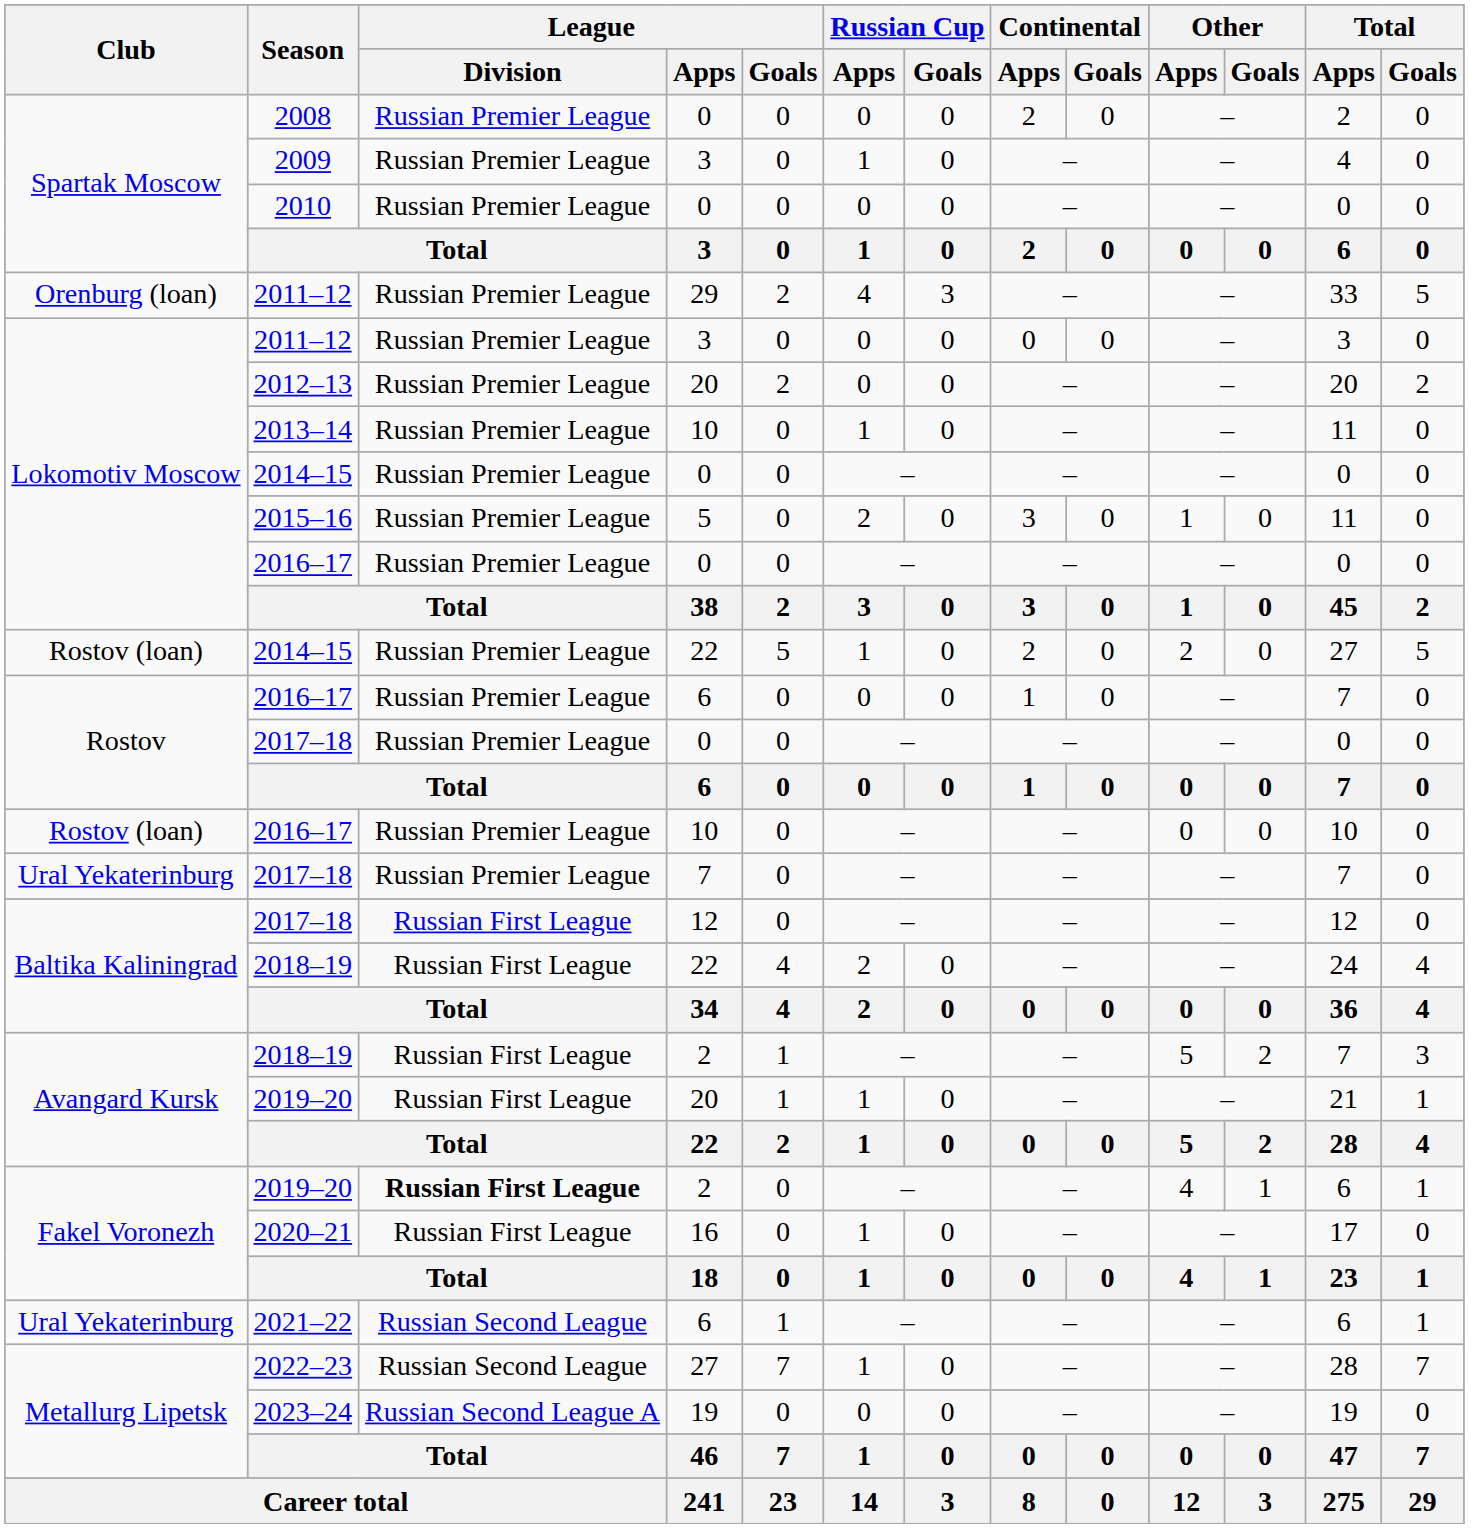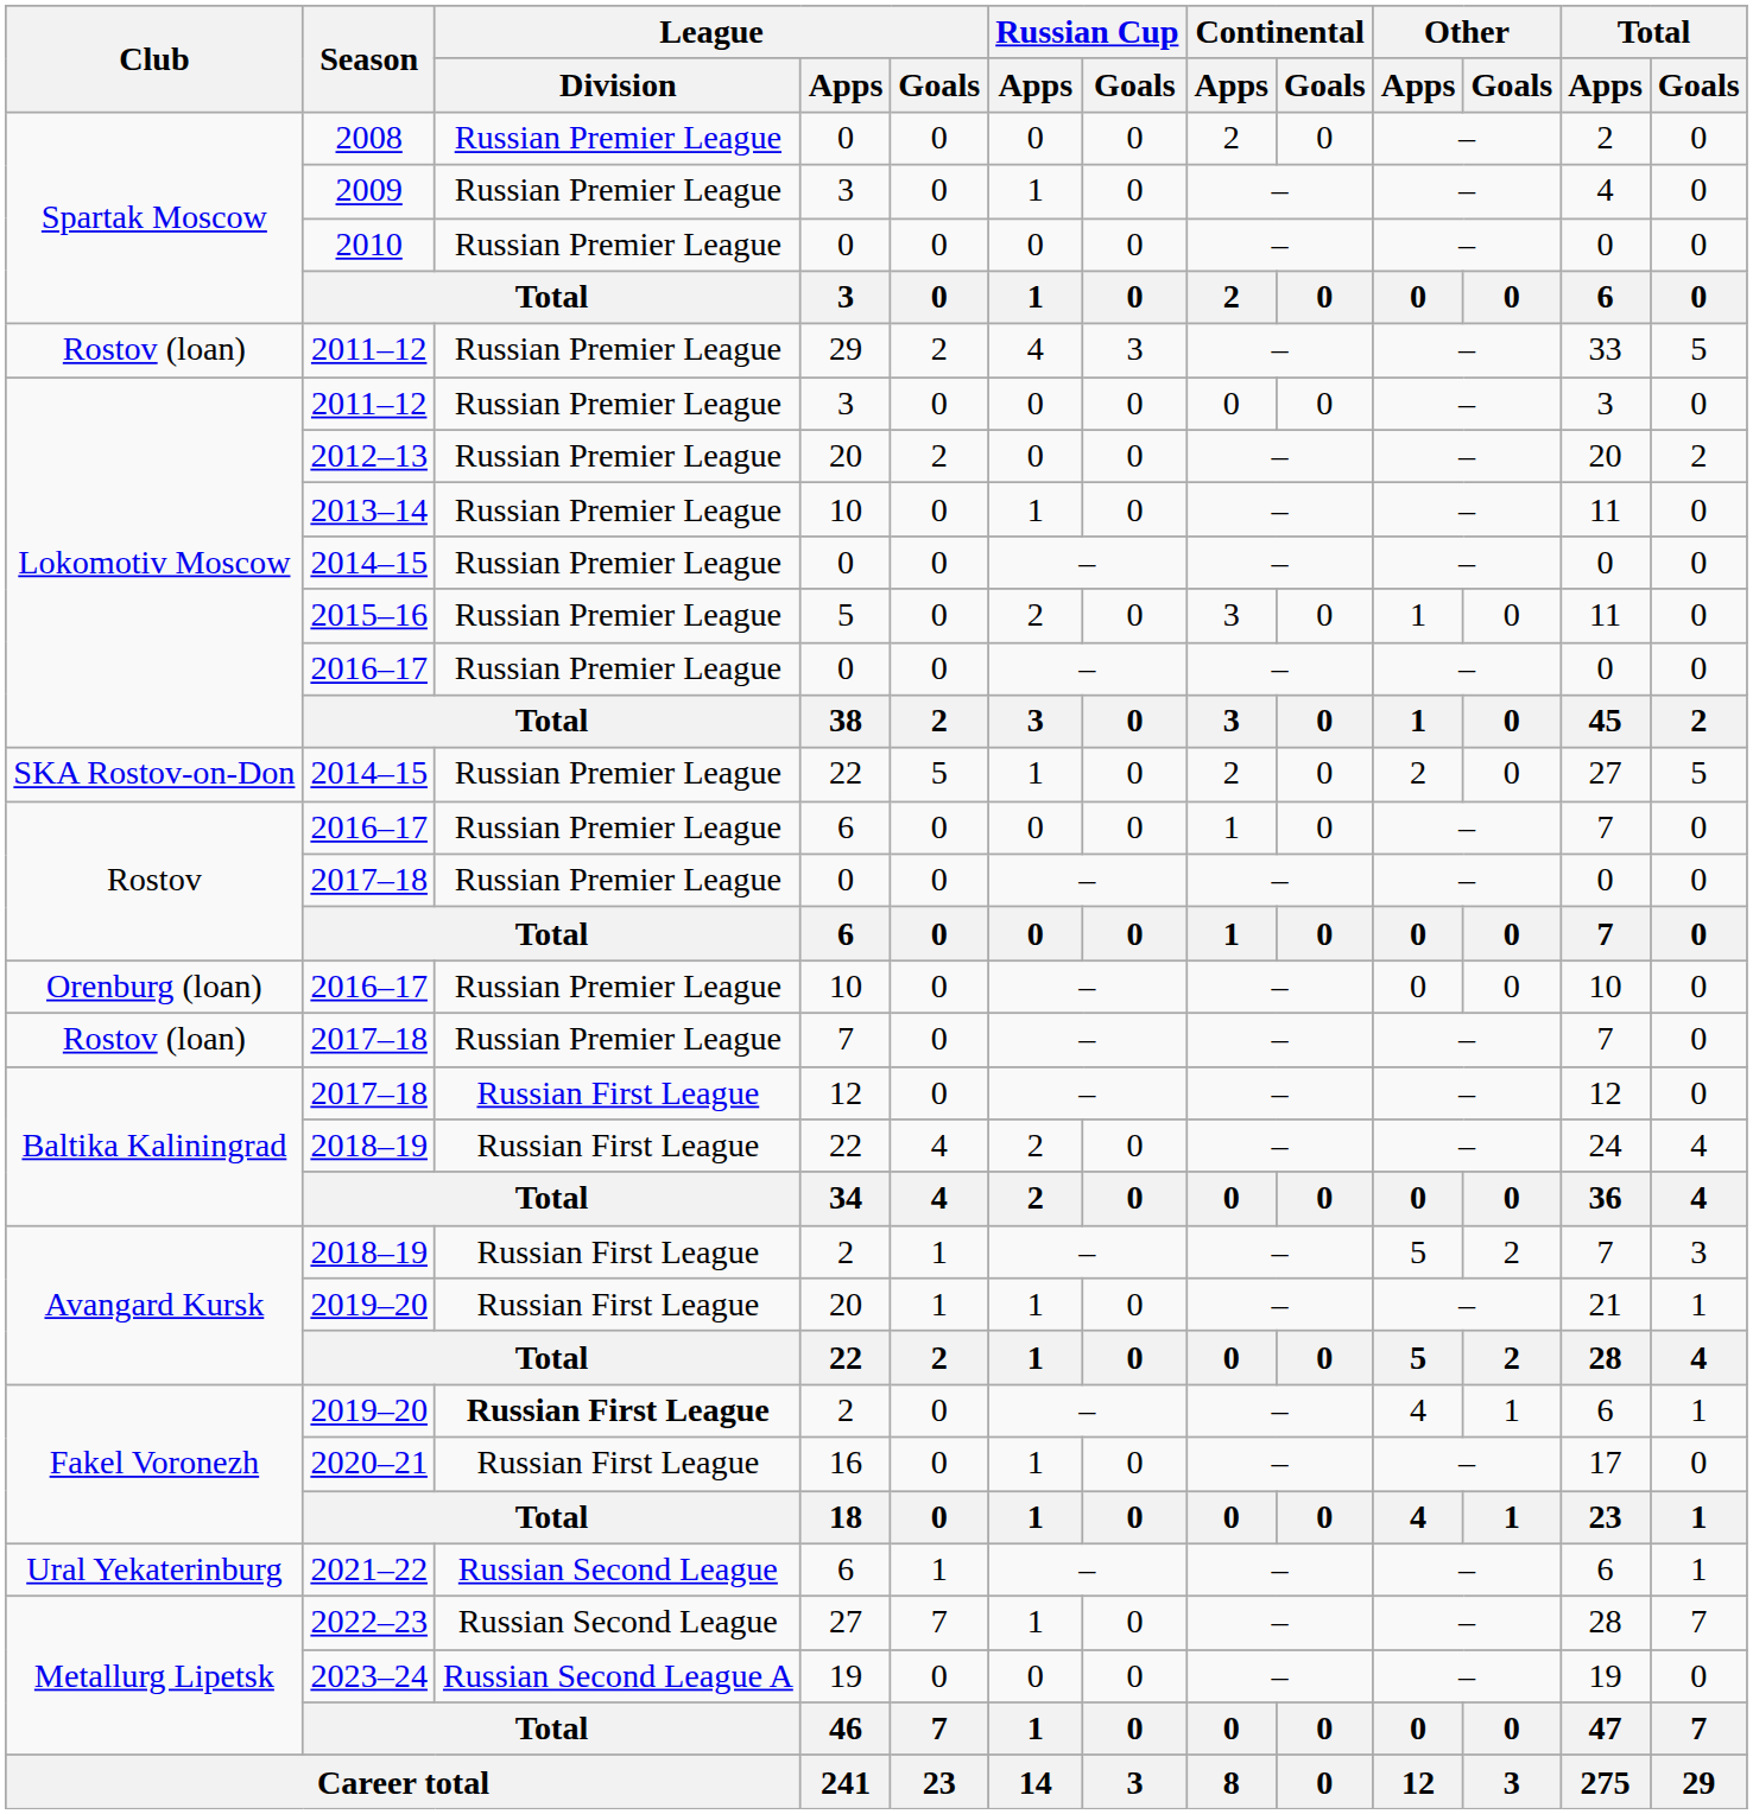2011–12 / 29 | Club: Orenburg (loan) -> Rostov (loan)
2014–15 / 22 | Club: Rostov (loan) -> SKA Rostov-on-Don
2016–17 / 10 | Club: Rostov (loan) -> Orenburg (loan)
2017–18 / 7 | Club: Ural Yekaterinburg -> Rostov (loan)
